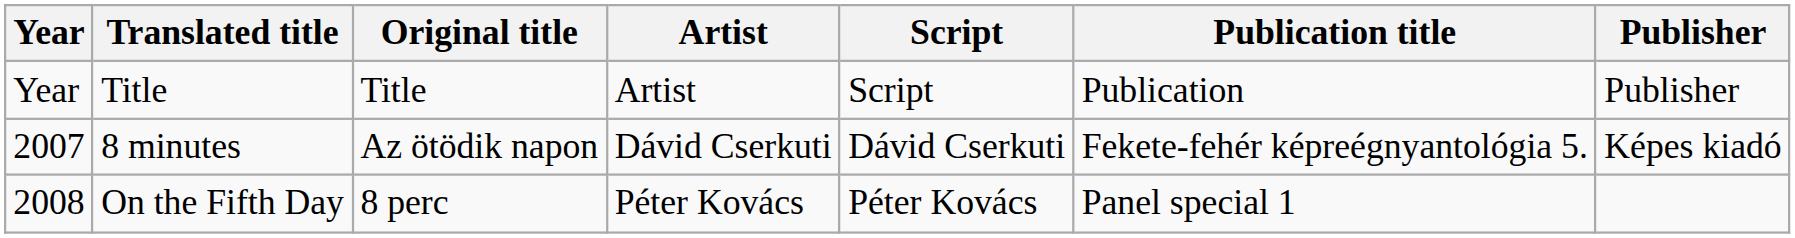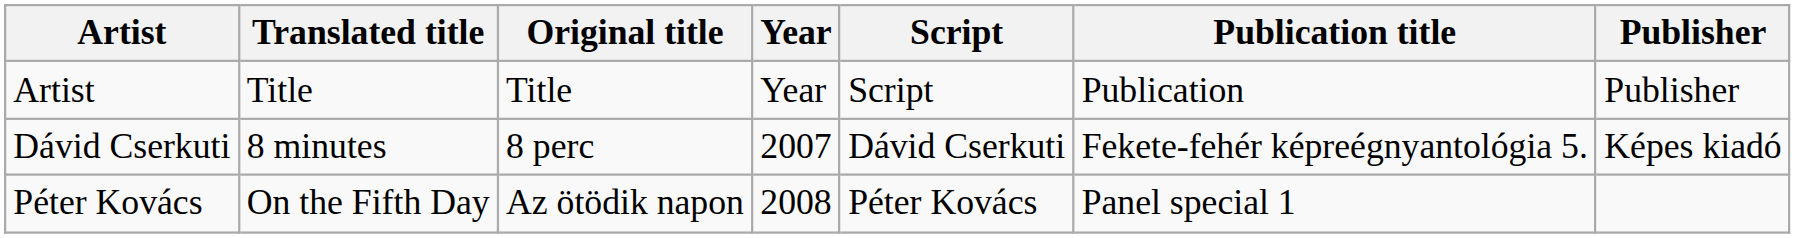columns swapped: Year <-> Artist
8 minutes | Original title: Az ötödik napon -> 8 perc
On the Fifth Day | Original title: 8 perc -> Az ötödik napon
